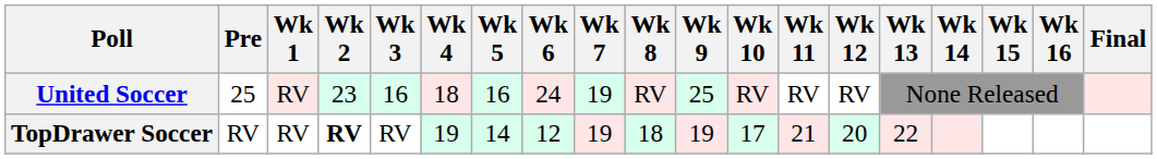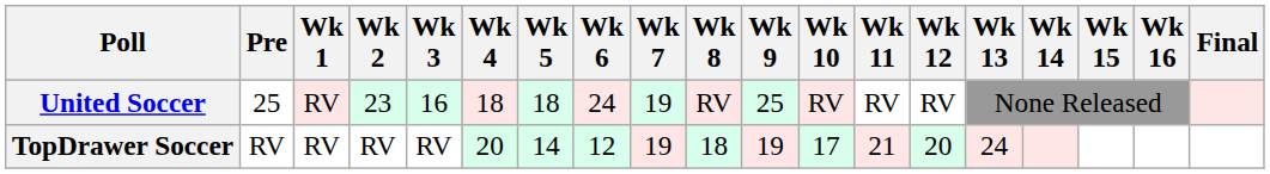United Soccer | Wk 5: 16 -> 18
TopDrawer Soccer | Wk 2: bold -> normal
TopDrawer Soccer | Wk 4: 19 -> 20
TopDrawer Soccer | Wk 13: 22 -> 24
